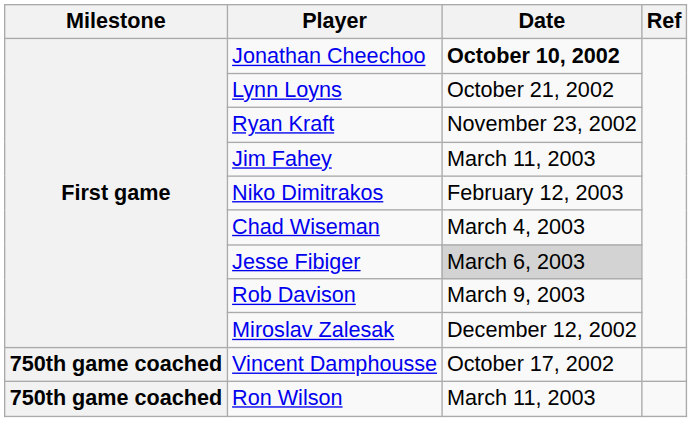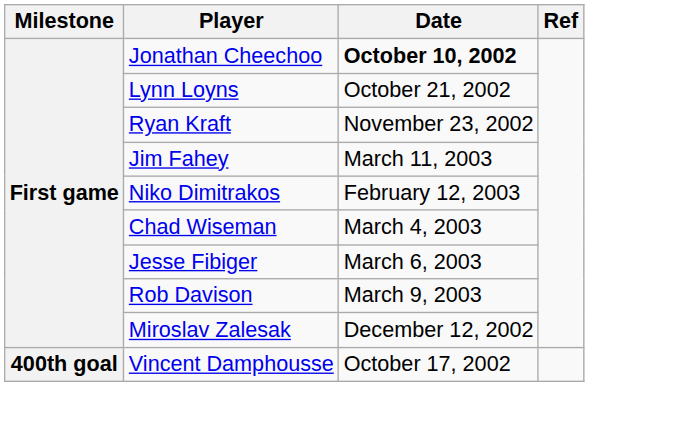Jesse Fibiger | Date: lightgrey background -> no background
Vincent Damphousse | Milestone: 750th game coached -> 400th goal
- row: 750th game coached | Ron Wilson | March 11, 2003
